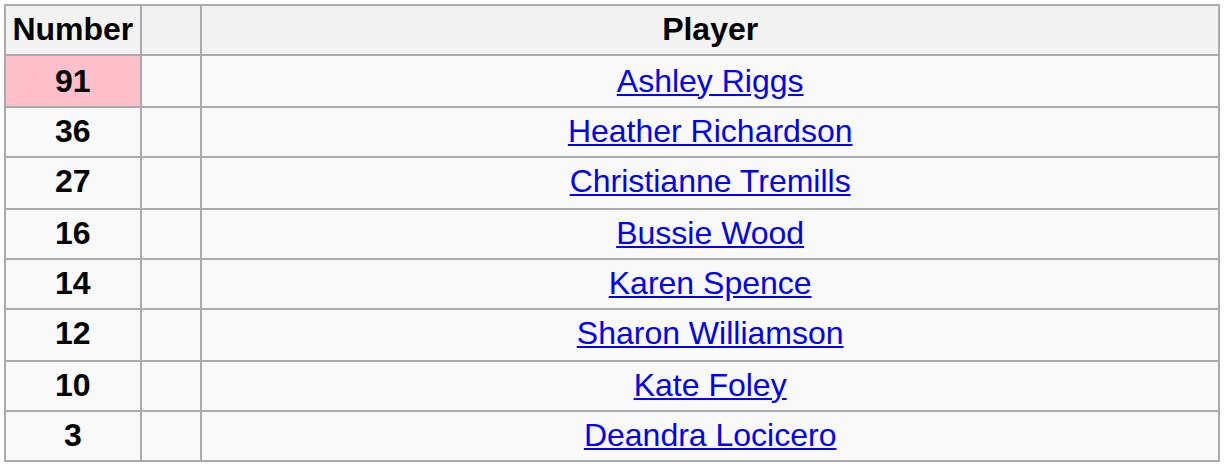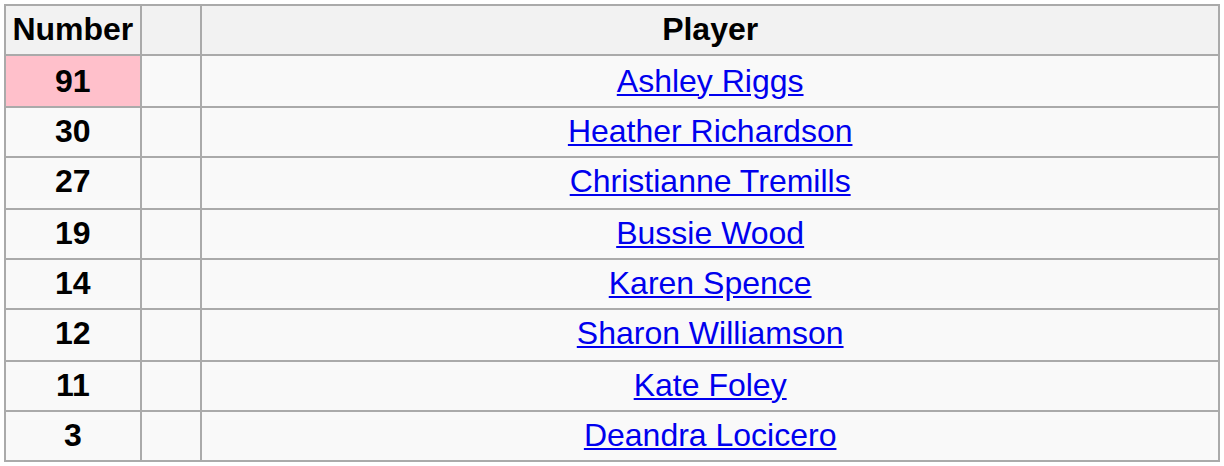Heather Richardson | Number: 36 -> 30
Bussie Wood | Number: 16 -> 19
Kate Foley | Number: 10 -> 11
